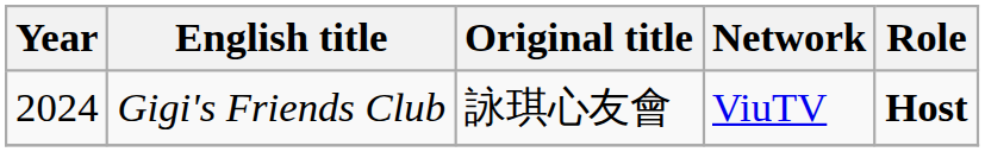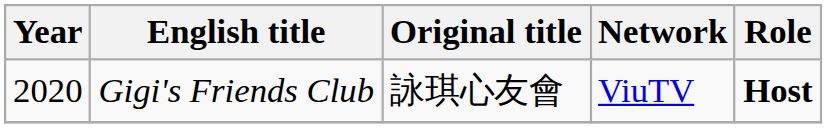Gigi's Friends Club | Year: 2024 -> 2020
